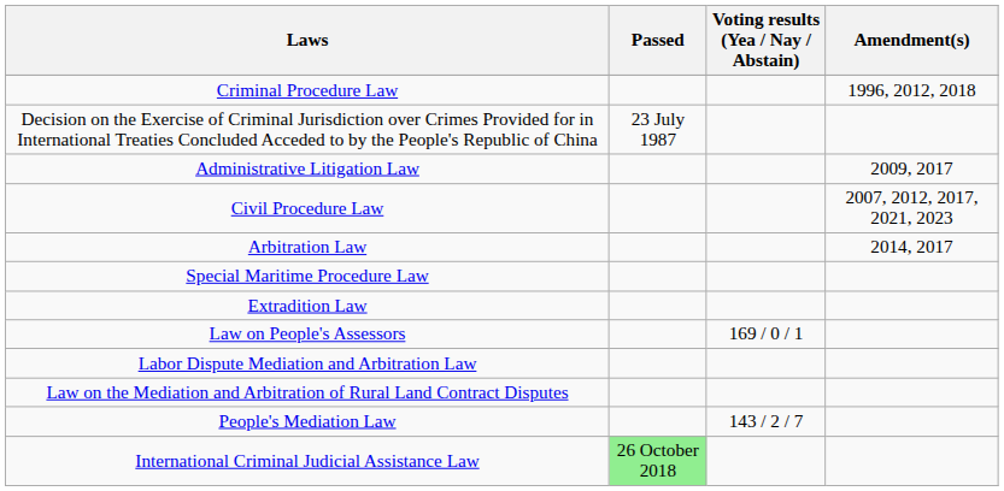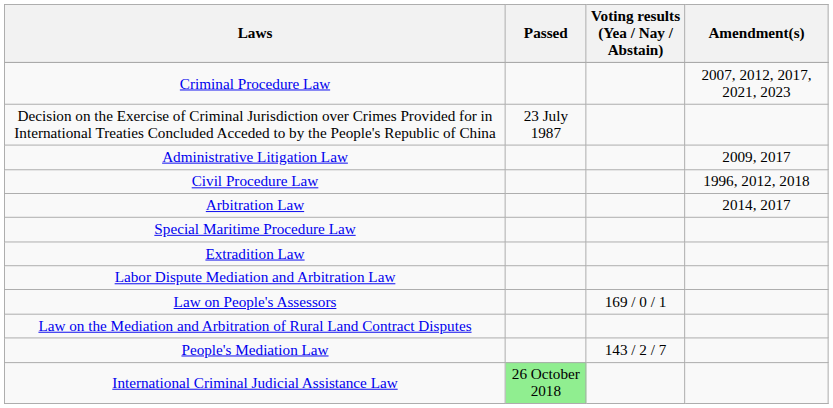Criminal Procedure Law | Amendment(s): 1996, 2012, 2018 -> 2007, 2012, 2017, 2021, 2023
Civil Procedure Law | Amendment(s): 2007, 2012, 2017, 2021, 2023 -> 1996, 2012, 2018
rows swapped: Law on People's Assessors <-> Labor Dispute Mediation and Arbitration Law
